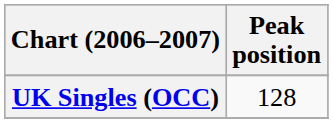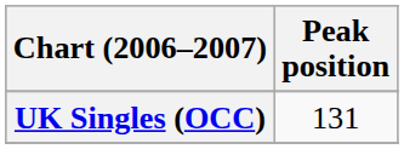UK Singles (OCC) | Peak position: 128 -> 131
